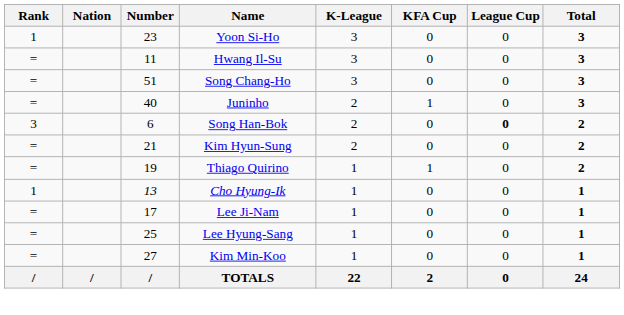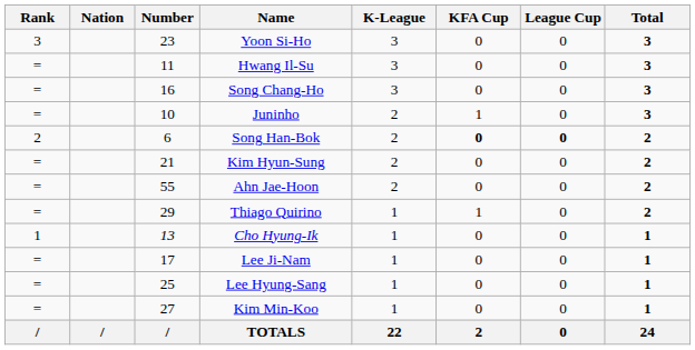Yoon Si-Ho | Rank: 1 -> 3
Song Chang-Ho | Number: 51 -> 16
Juninho | Number: 40 -> 10
Song Han-Bok | Rank: 3 -> 2
Song Han-Bok | KFA Cup: normal -> bold
+ row: = | 55 | Ahn Jae-Hoon | 2 | 0 | 0 | 2
Thiago Quirino | Number: 19 -> 29
